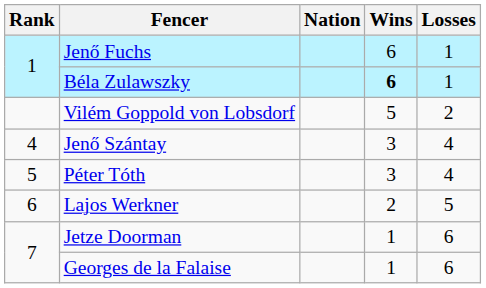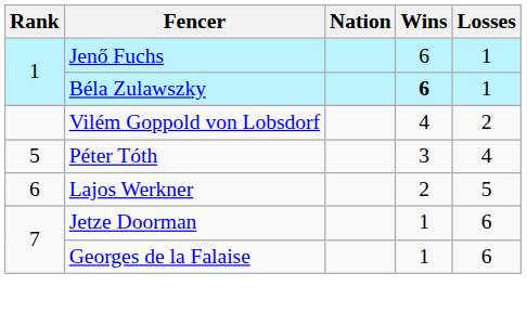Vilém Goppold von Lobsdorf | Wins: 5 -> 4
- row: 4 | Jenő Szántay | 3 | 4
